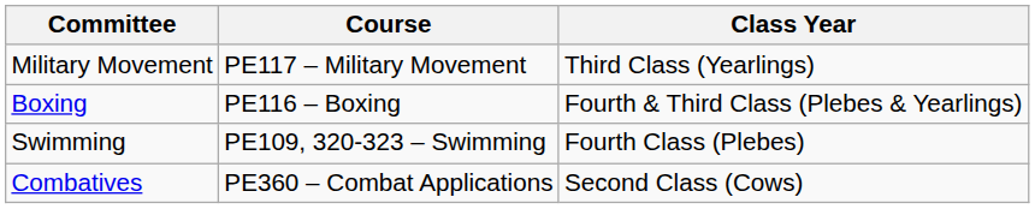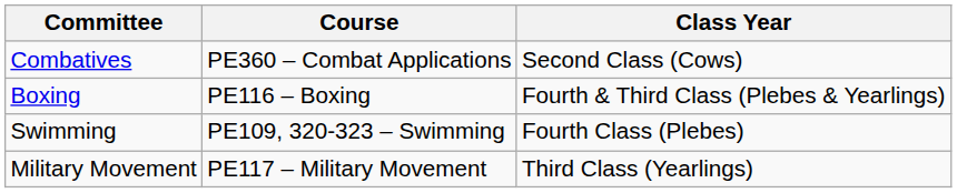rows swapped: Military Movement <-> Combatives
